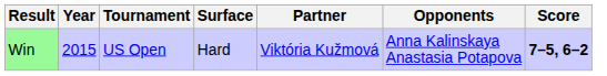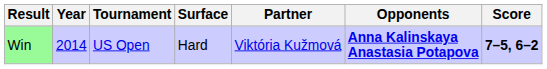Win | Year: 2015 -> 2014
Win | Opponents: normal -> bold
